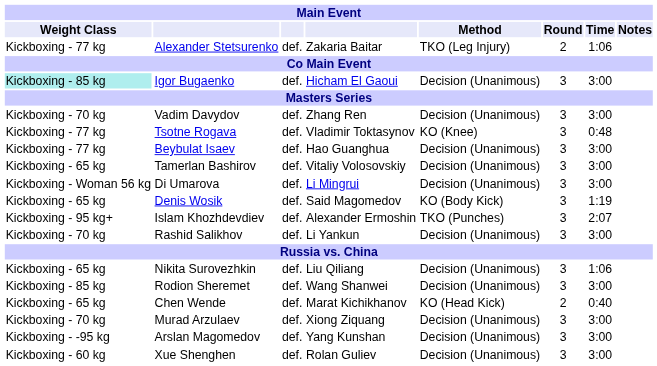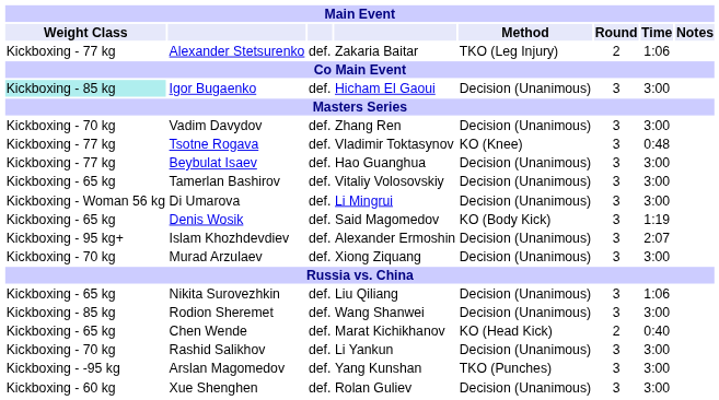Islam Khozhdevdiev | Method: TKO (Punches) -> Decision (Unanimous)
rows swapped: Rashid Salikhov <-> Murad Arzulaev
Arslan Magomedov | Method: Decision (Unanimous) -> TKO (Punches)
